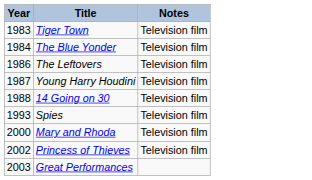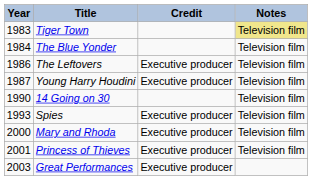+ column: Credit | Executive producer | Executive producer | Executive producer | Executive producer | Executive producer | Executive producer
Tiger Town | Notes: no background -> khaki background
14 Going on 30 | Year: 1988 -> 1990
Princess of Thieves | Year: 2002 -> 2001
